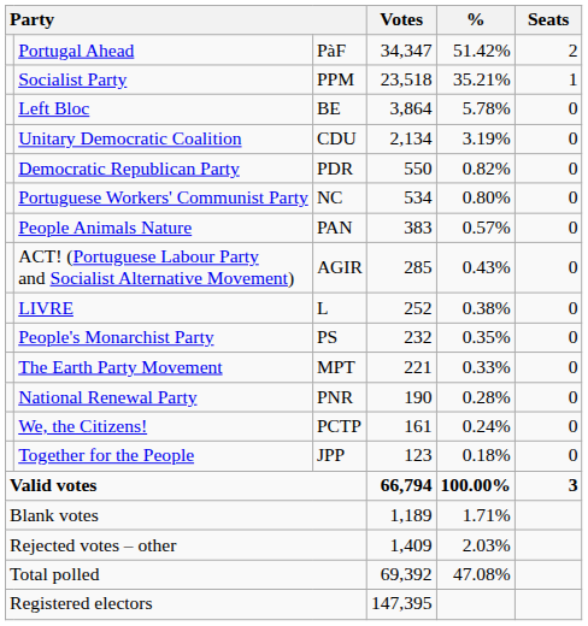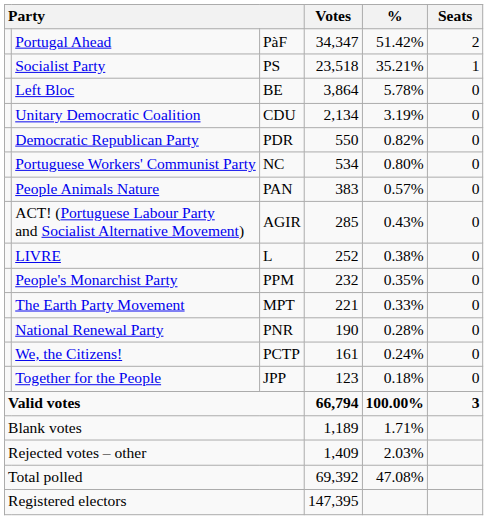Socialist Party | column 3: PPM -> PS
People's Monarchist Party | column 3: PS -> PPM
